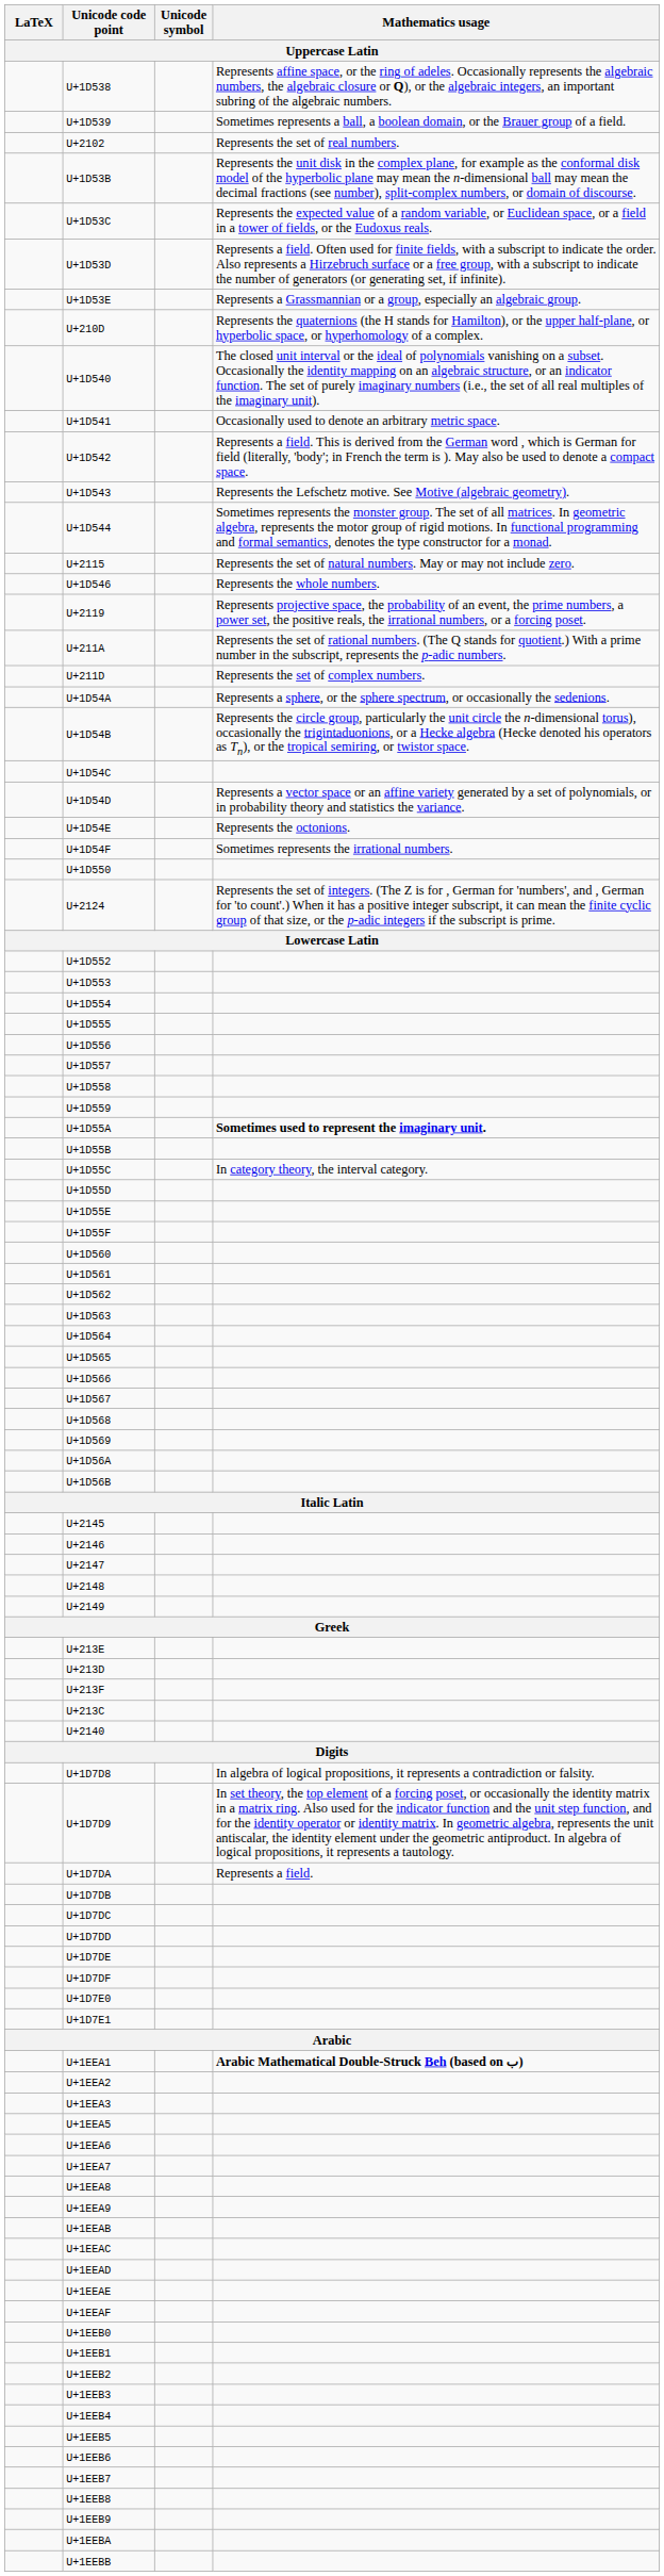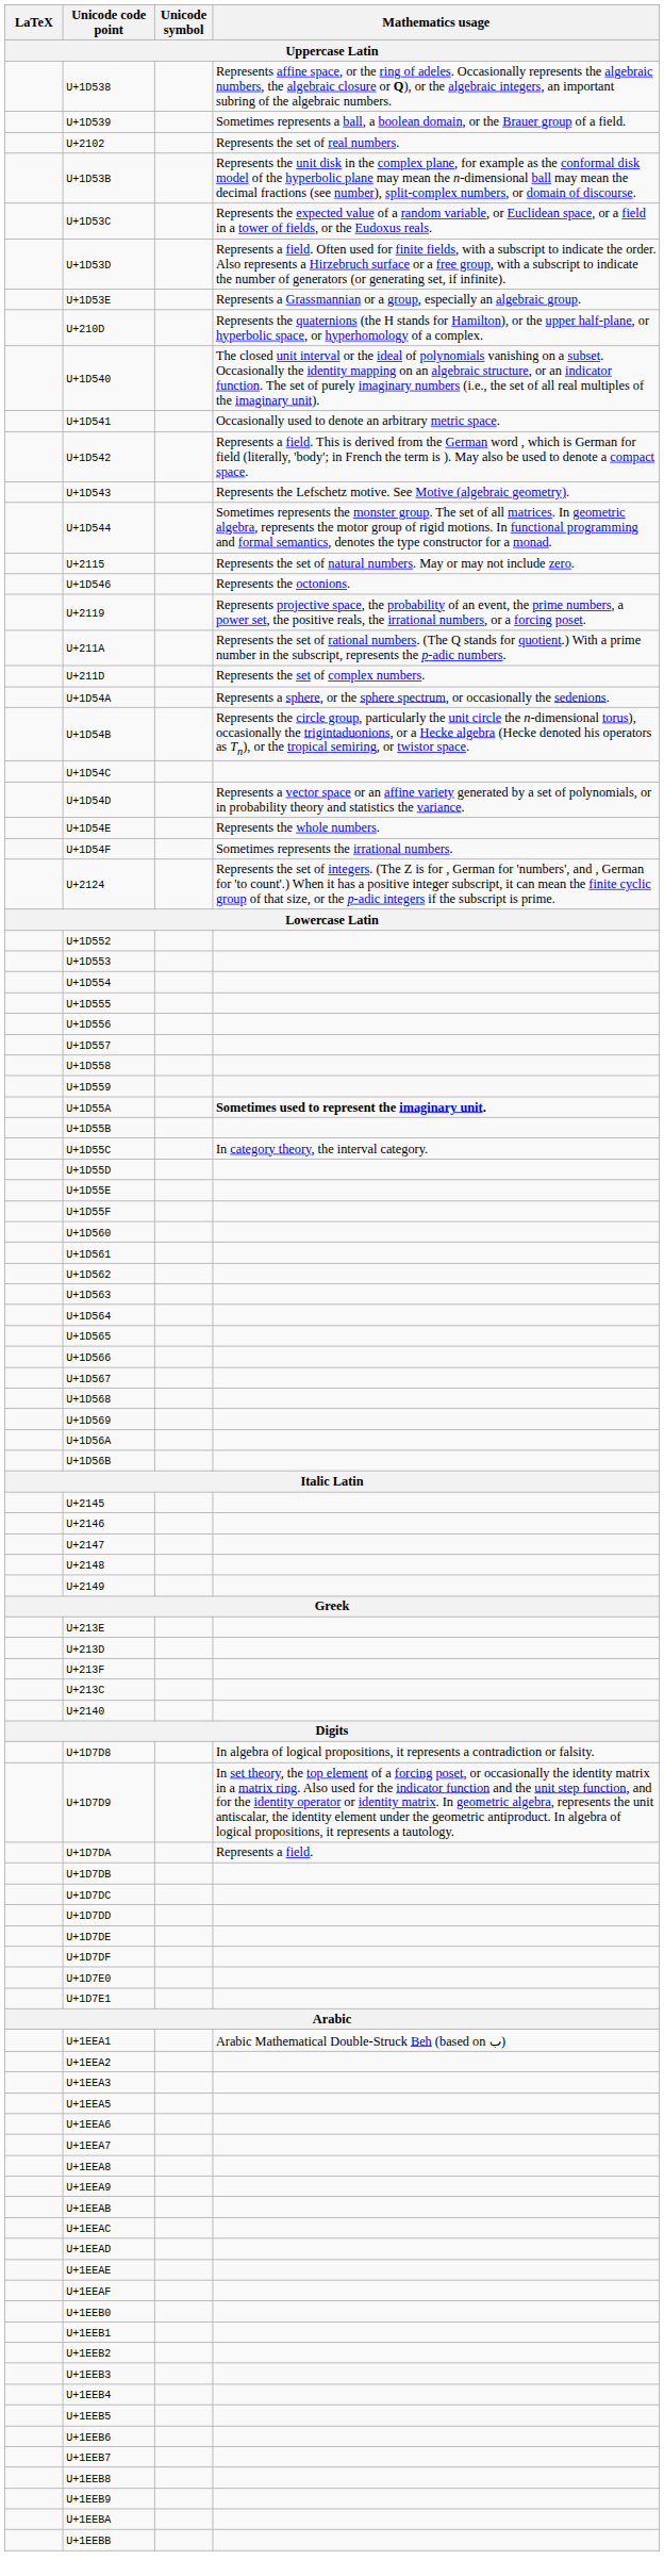U+1D546 | Mathematics usage: Represents the whole numbers. -> Represents the octonions.
U+1D54E | Mathematics usage: Represents the octonions. -> Represents the whole numbers.
- row: U+1D550
U+1EEA1 | Mathematics usage: bold -> normal
